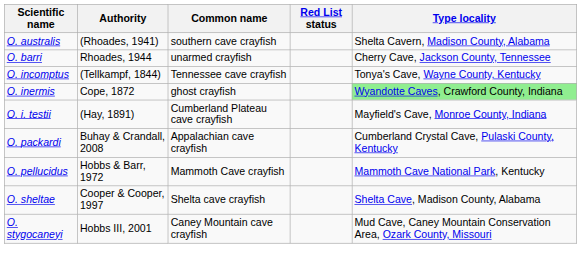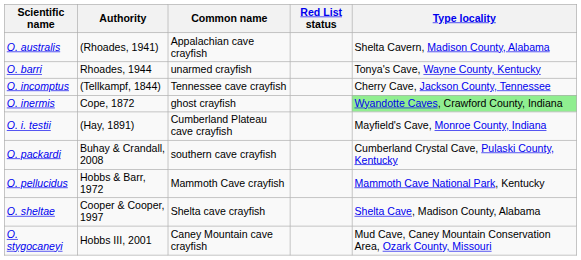O. australis | Common name: southern cave crayfish -> Appalachian cave crayfish
O. barri | Type locality: Cherry Cave, Jackson County, Tennessee -> Tonya's Cave, Wayne County, Kentucky
O. incomptus | Type locality: Tonya's Cave, Wayne County, Kentucky -> Cherry Cave, Jackson County, Tennessee
O. packardi | Common name: Appalachian cave crayfish -> southern cave crayfish
